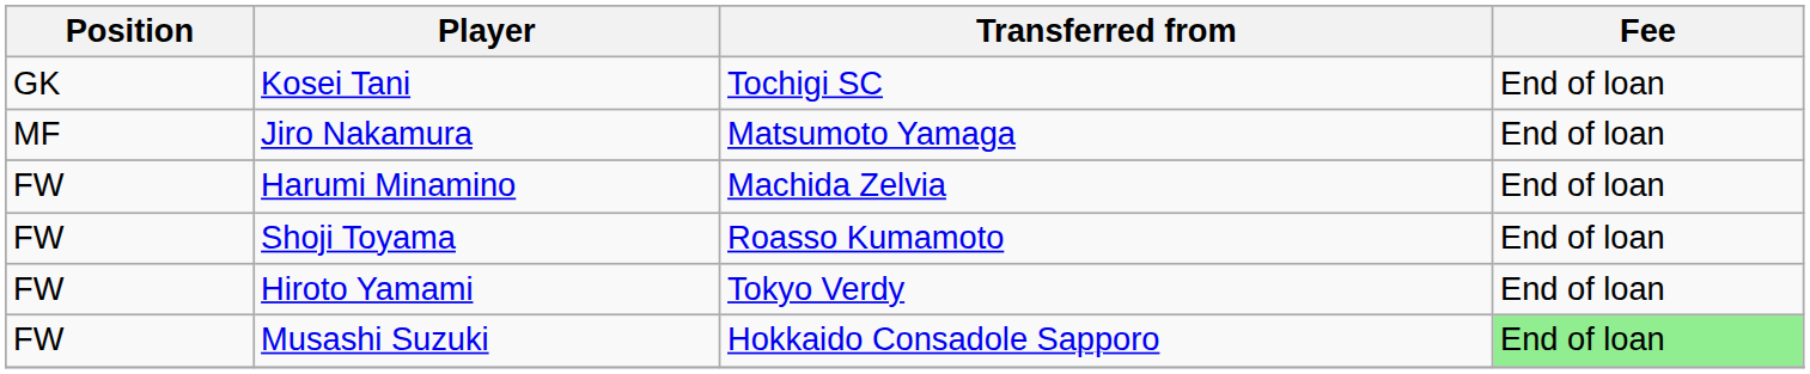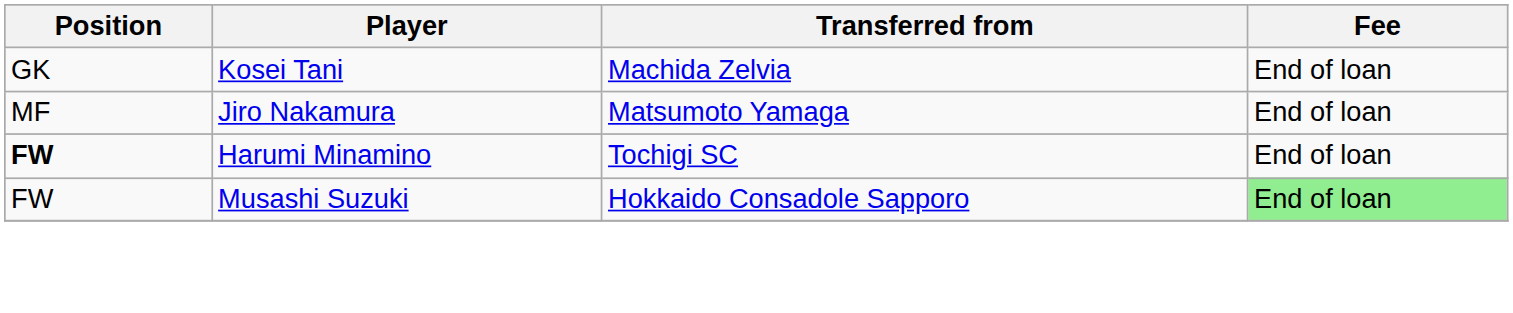Kosei Tani | Transferred from: Tochigi SC -> Machida Zelvia
Harumi Minamino | Position: normal -> bold
Harumi Minamino | Transferred from: Machida Zelvia -> Tochigi SC
- row: FW | Shoji Toyama | Roasso Kumamoto | End of loan
- row: FW | Hiroto Yamami | Tokyo Verdy | End of loan
